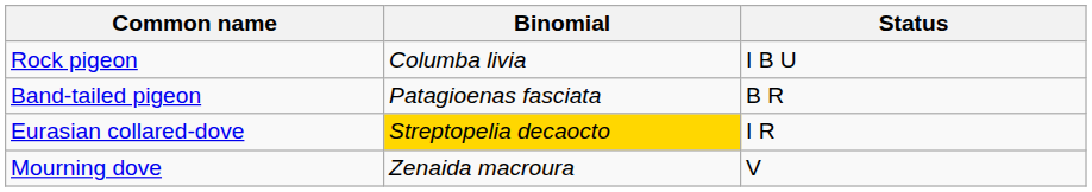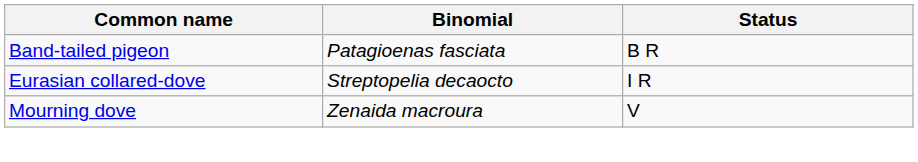- row: Rock pigeon | Columba livia | I B U
Eurasian collared-dove | Binomial: gold background -> no background
